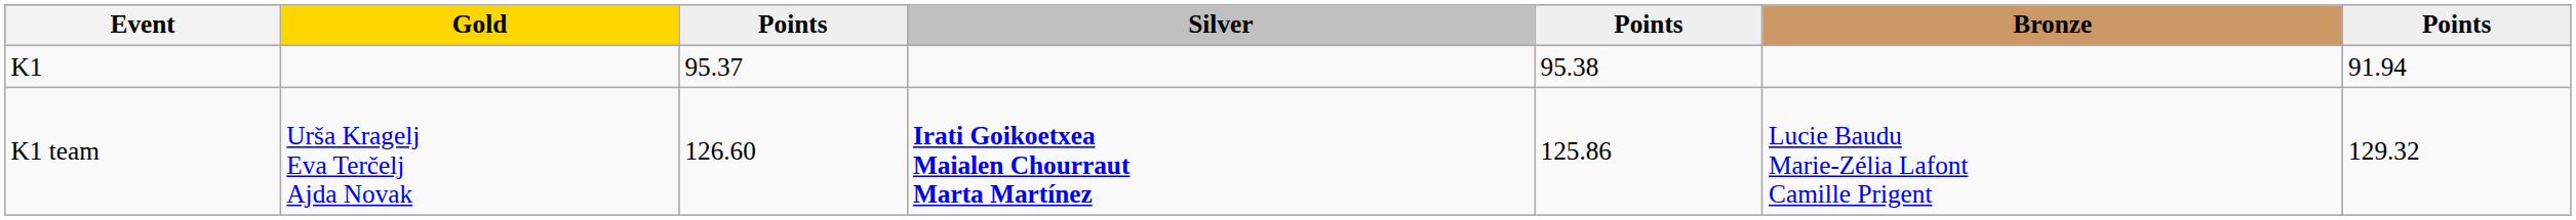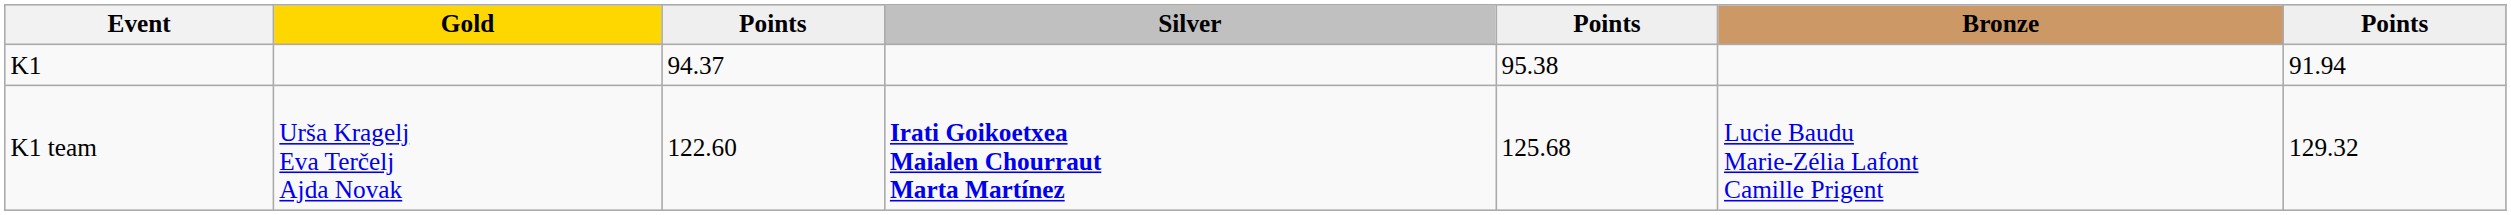K1 | column 3: 95.37 -> 94.37
K1 team | column 3: 126.60 -> 122.60
K1 team | column 5: 125.86 -> 125.68
